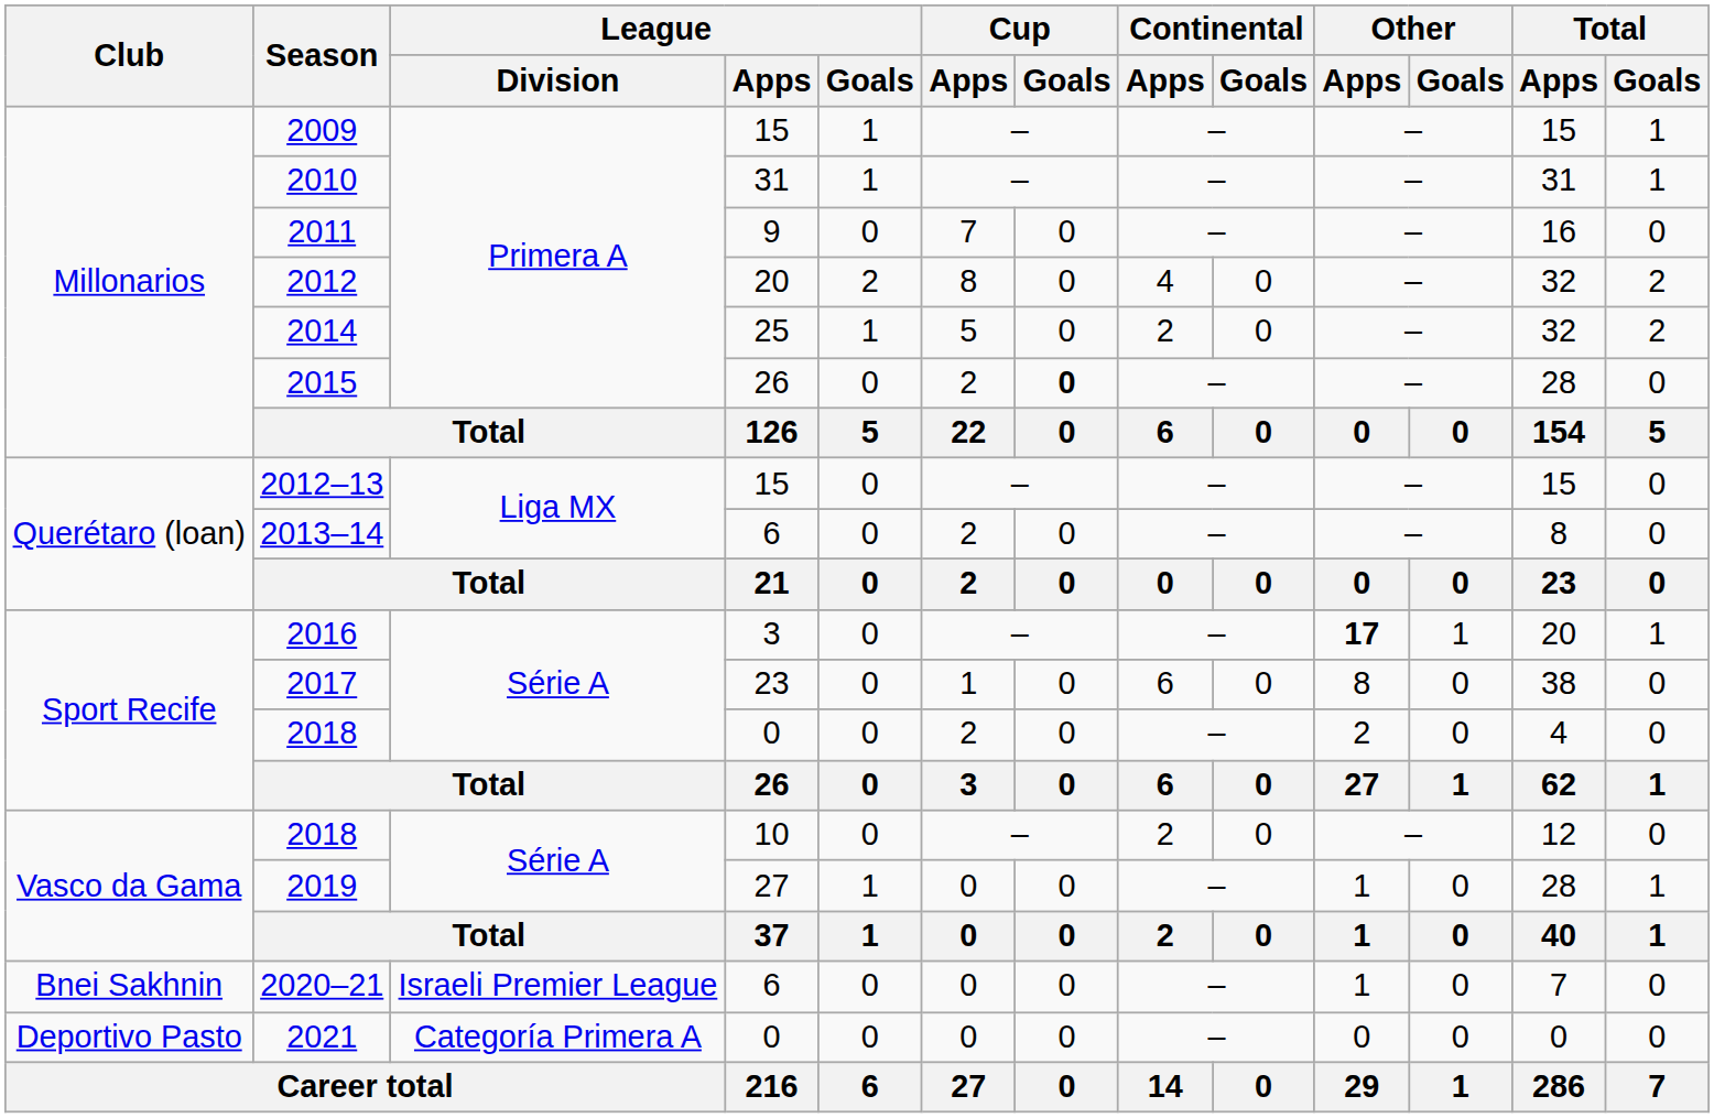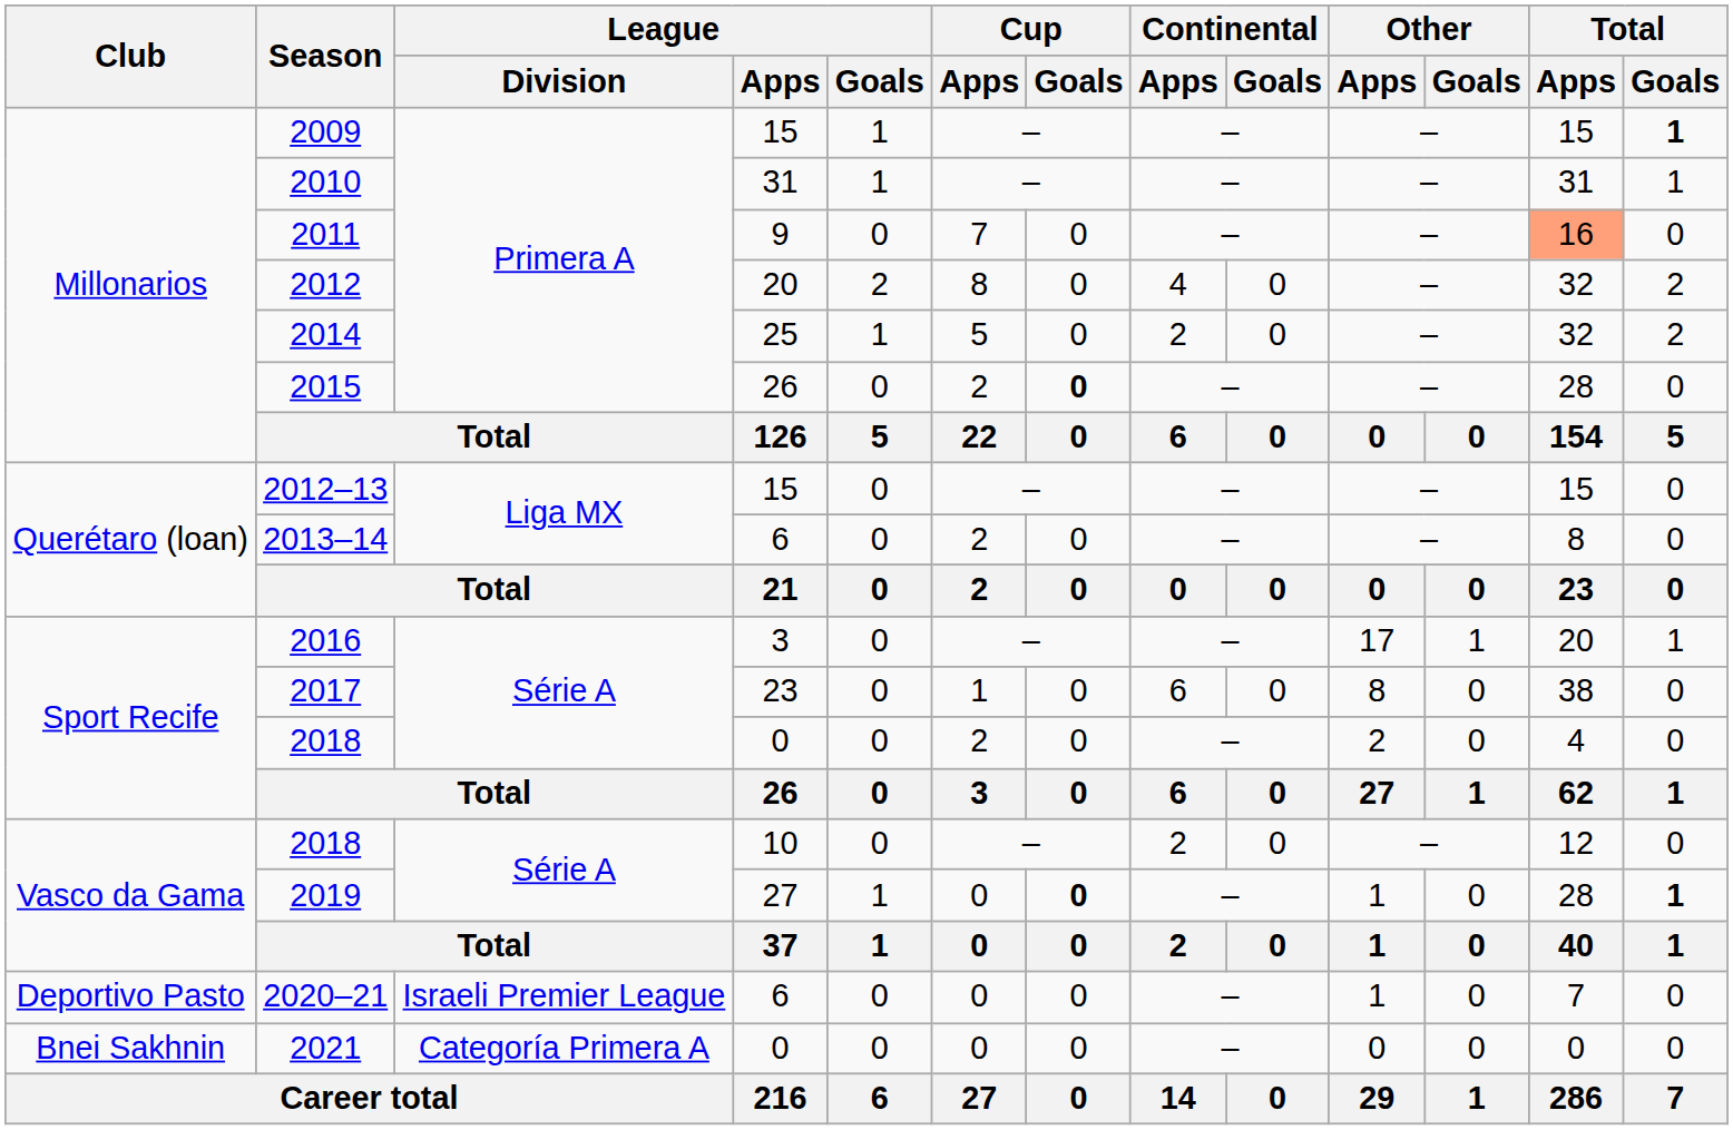2009 | Total / Goals: normal -> bold
2011 | Total / Apps: no background -> lightsalmon background
2016 | Other / Apps: bold -> normal
2019 | Cup / Goals: normal -> bold
2019 | Total / Goals: normal -> bold
2020–21 | Club: Bnei Sakhnin -> Deportivo Pasto
2021 | Club: Deportivo Pasto -> Bnei Sakhnin
